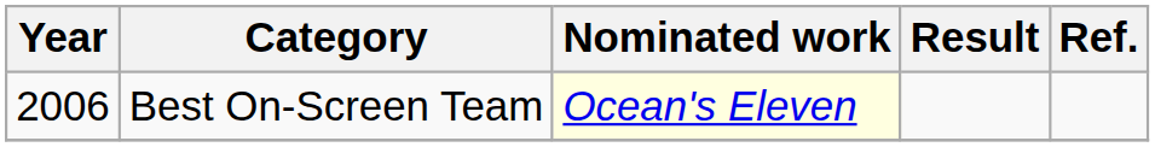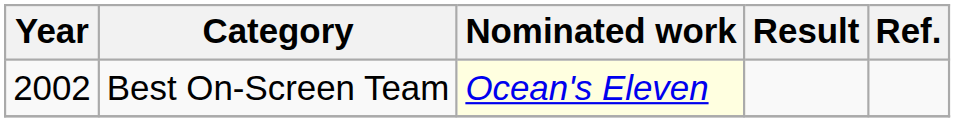Best On-Screen Team | Year: 2006 -> 2002
